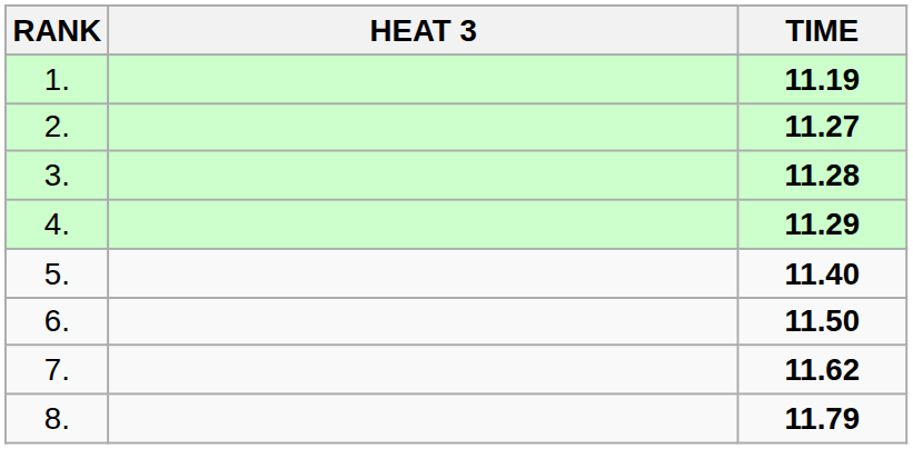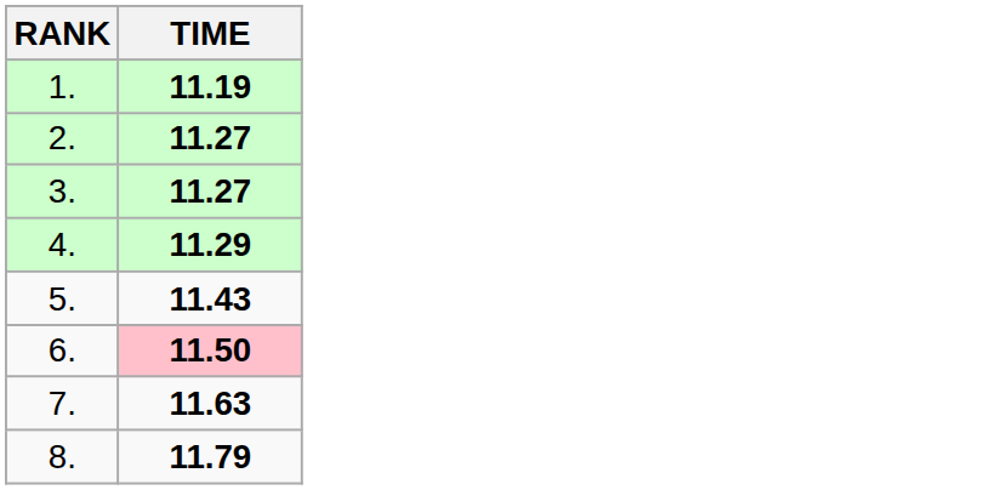- column: HEAT 3
3. | TIME: 11.28 -> 11.27
5. | TIME: 11.40 -> 11.43
6. | TIME: no background -> pink background
7. | TIME: 11.62 -> 11.63
